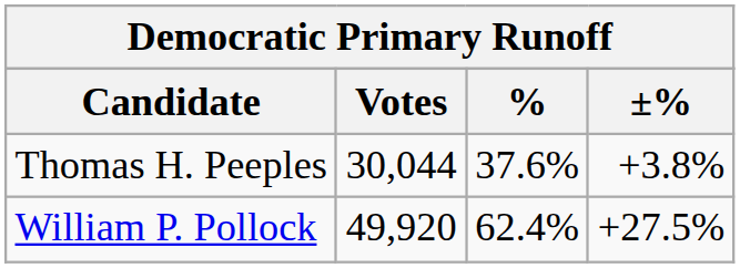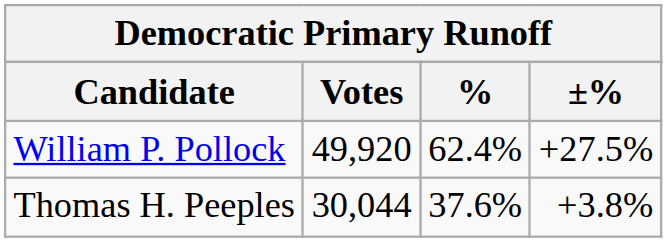rows swapped: William P. Pollock <-> Thomas H. Peeples
